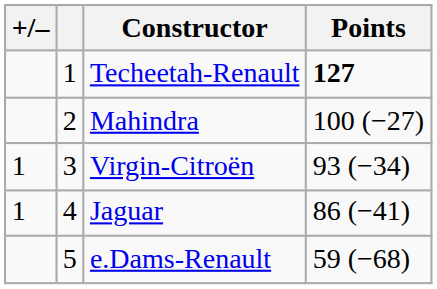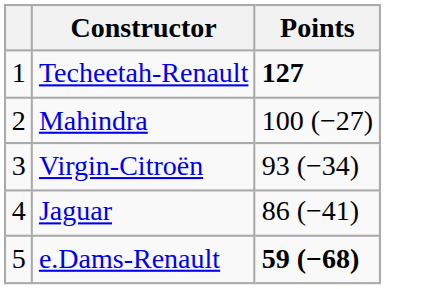- column: +/– | 1 | 1
e.Dams-Renault | Points: normal -> bold
